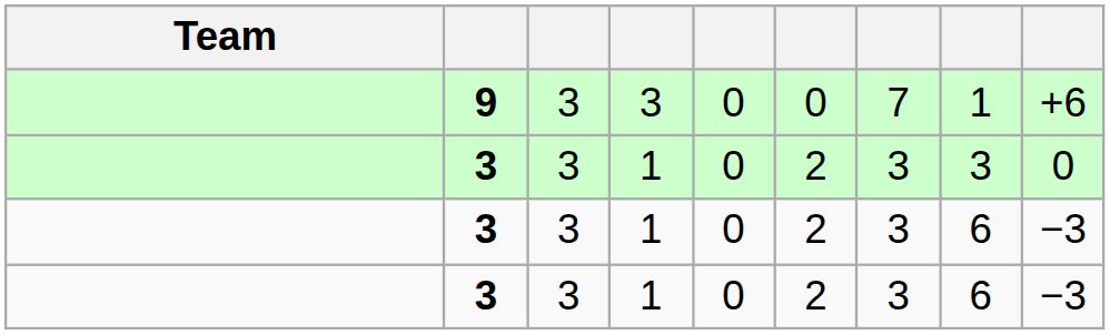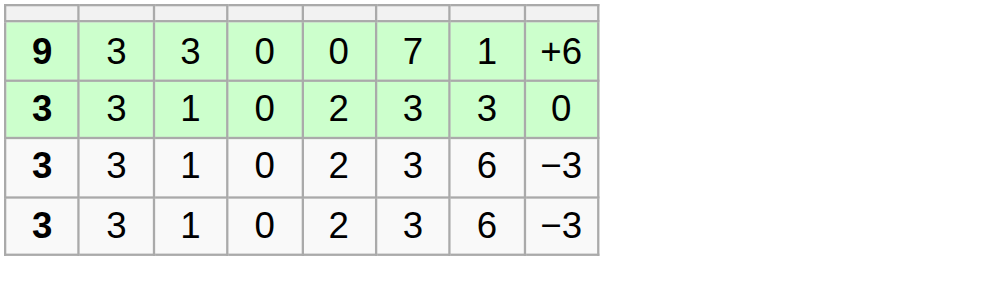- column: Team
